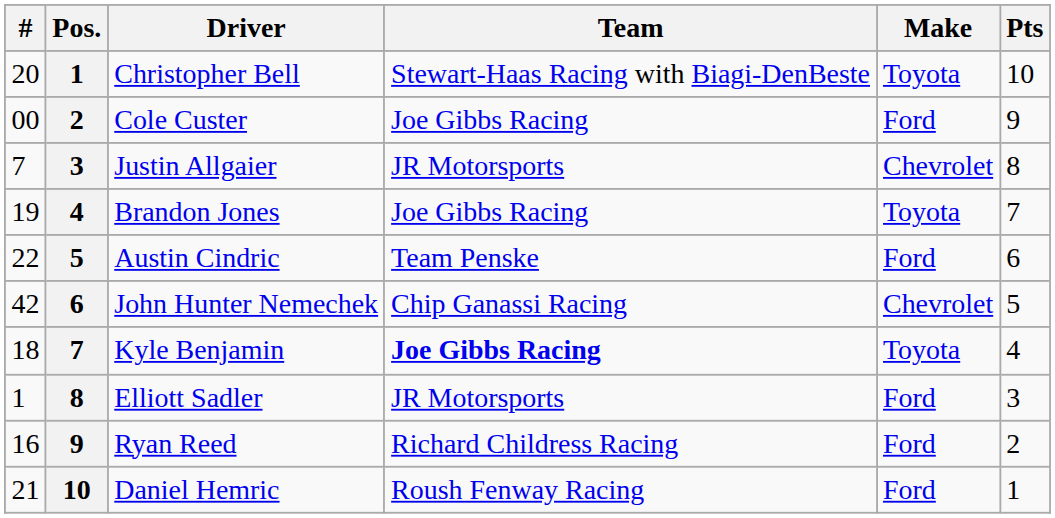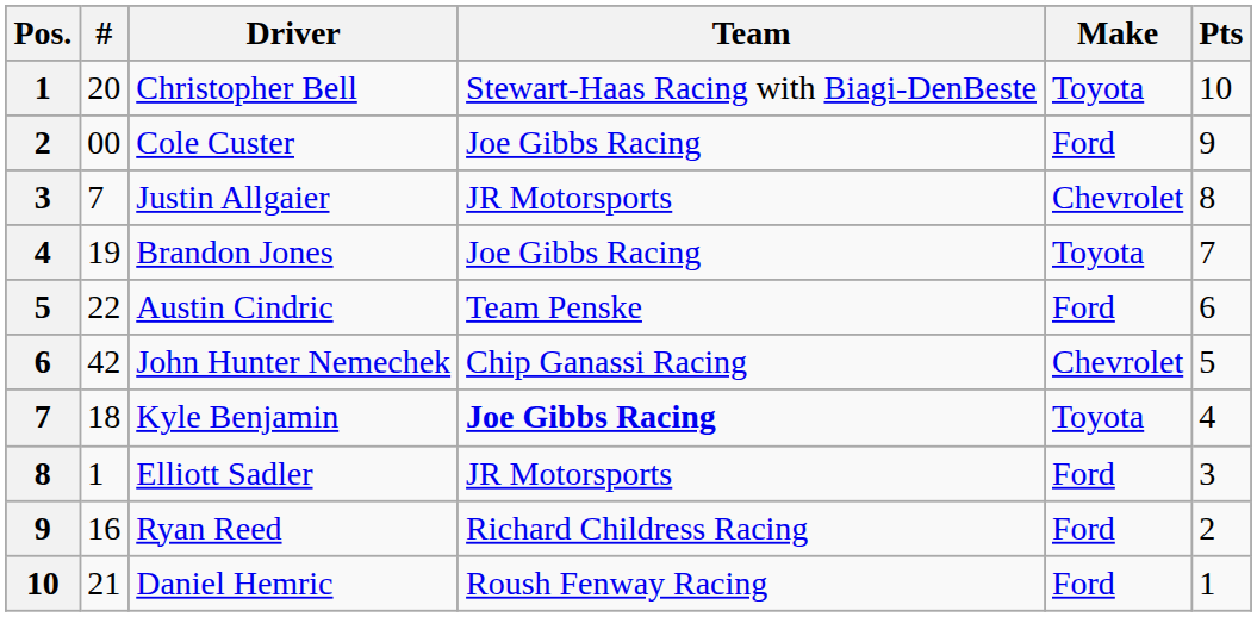columns swapped: Pos. <-> #
